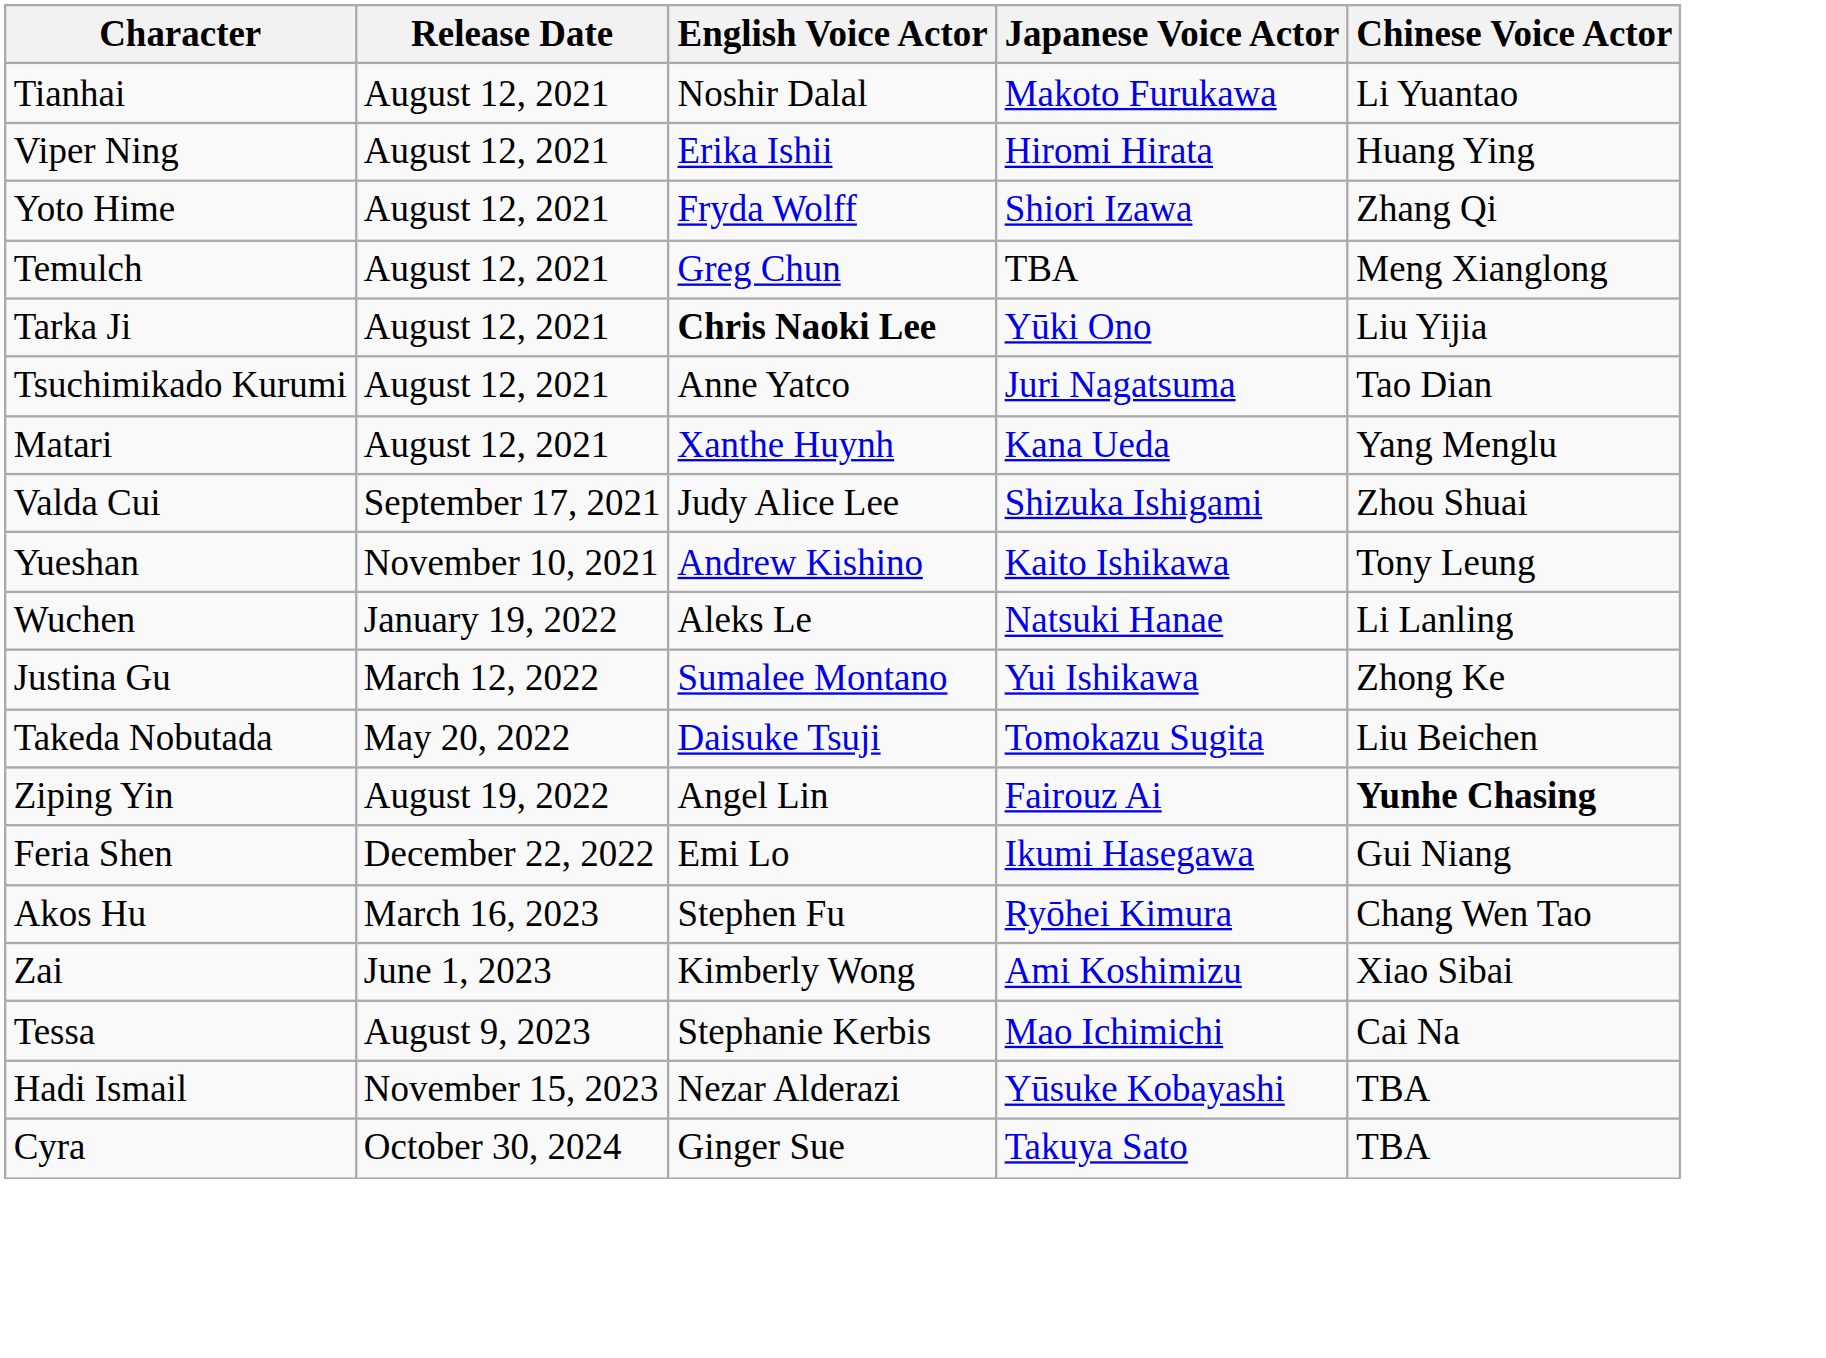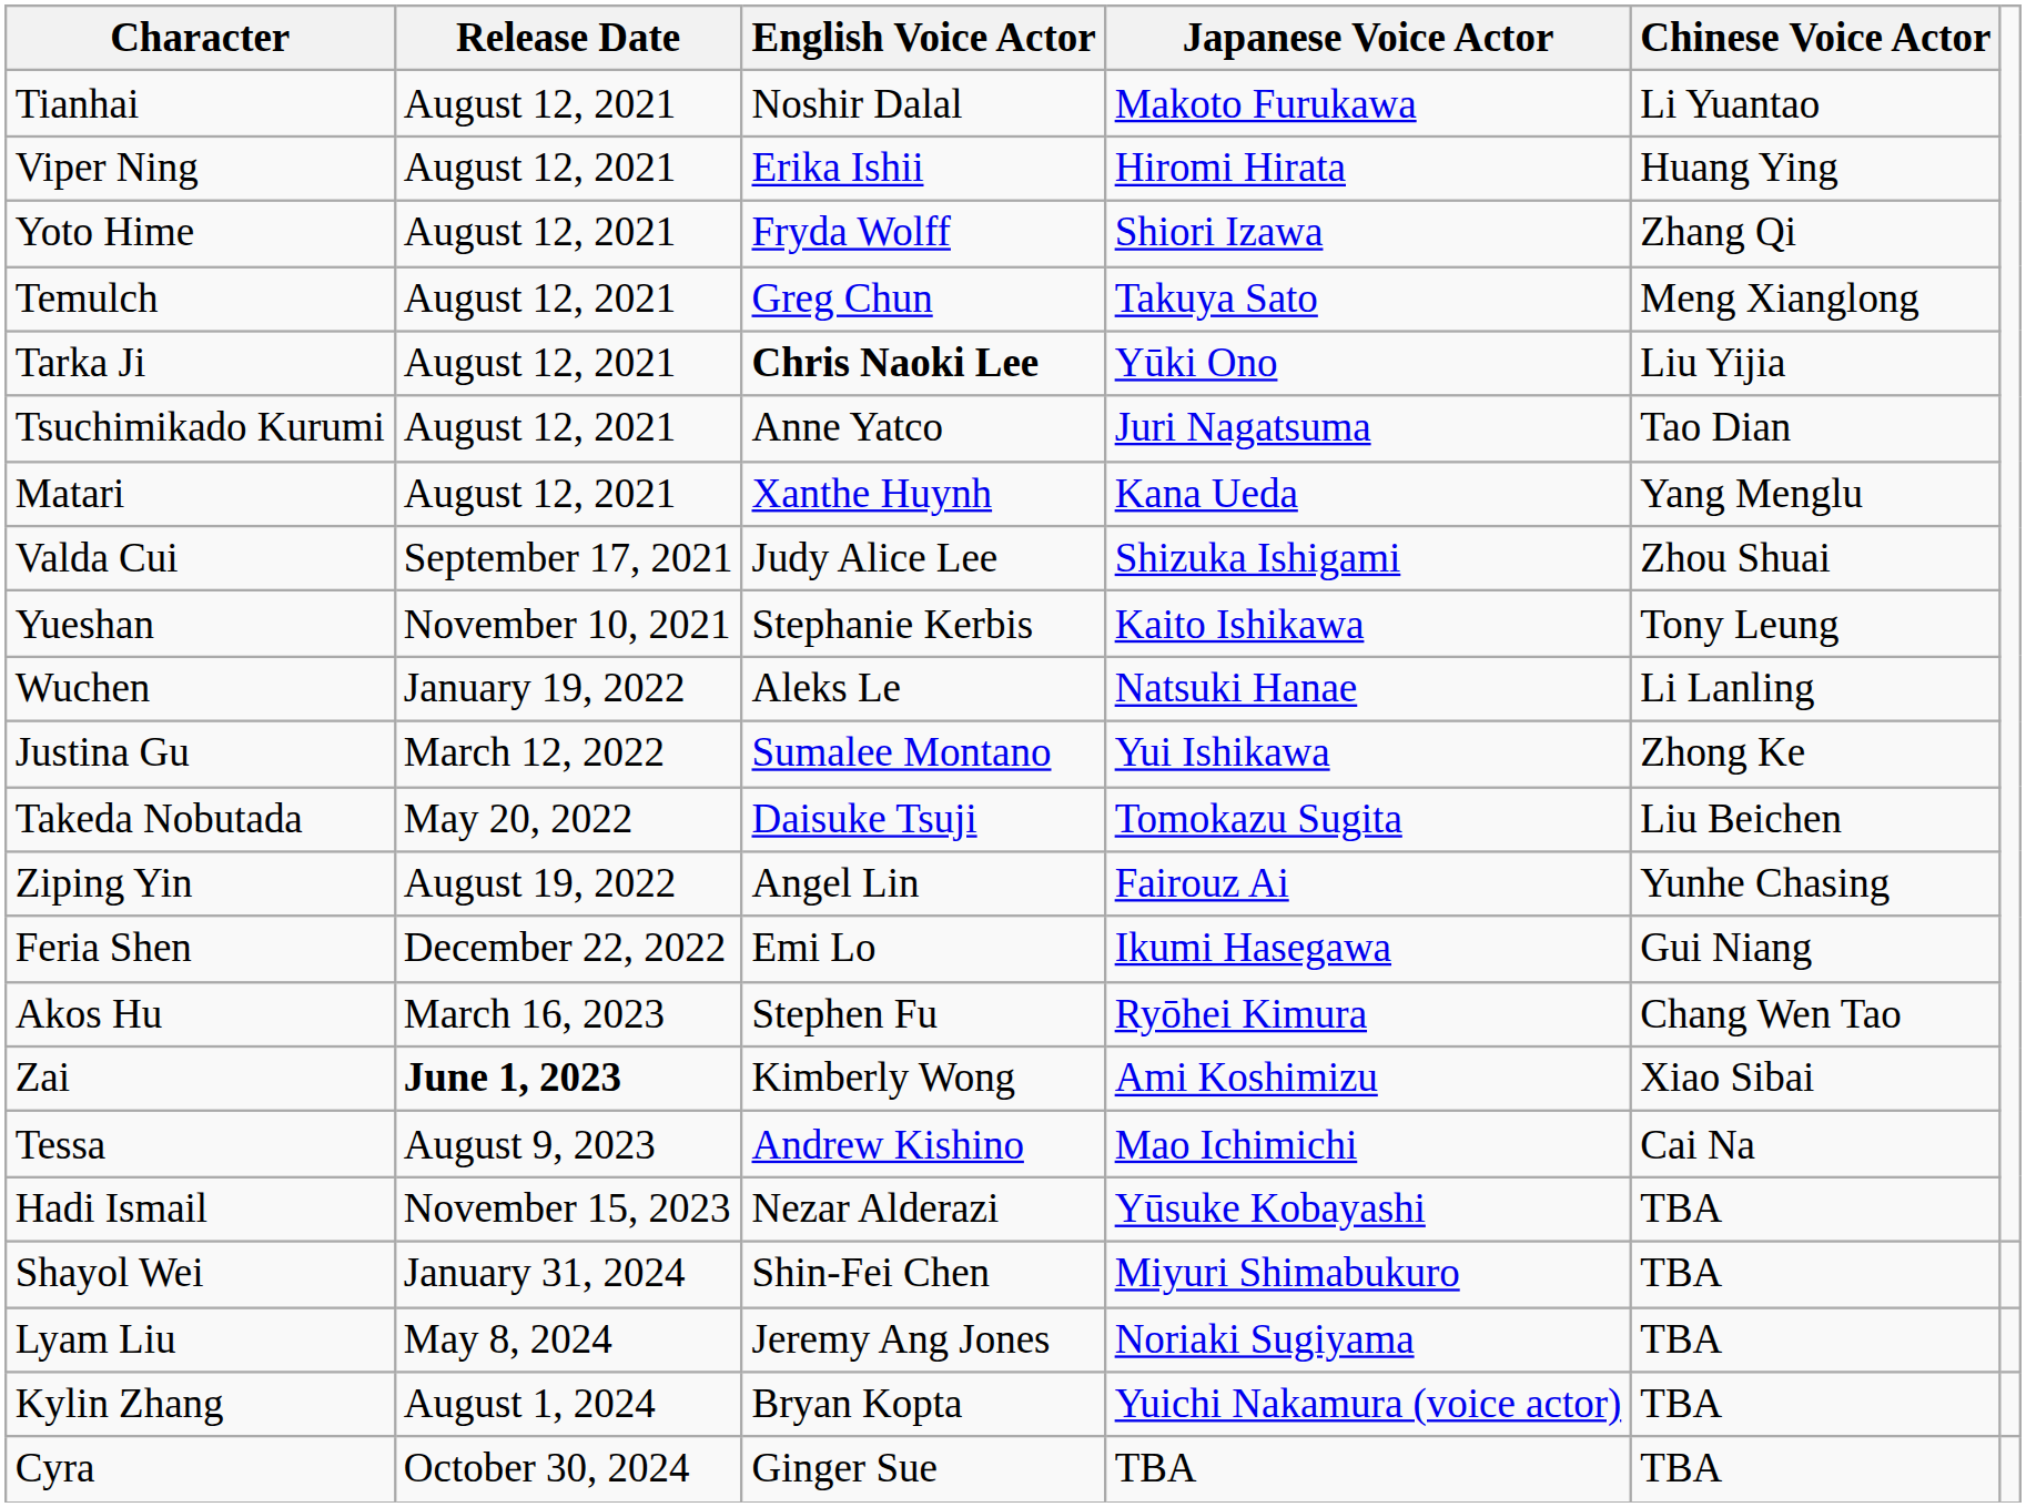Temulch | Japanese Voice Actor: TBA -> Takuya Sato
Yueshan | English Voice Actor: Andrew Kishino -> Stephanie Kerbis
Ziping Yin | Chinese Voice Actor: bold -> normal
Zai | Release Date: normal -> bold
Tessa | English Voice Actor: Stephanie Kerbis -> Andrew Kishino
+ row: Shayol Wei | January 31, 2024 | Shin-Fei Chen | Miyuri Shimabukuro | TBA
+ row: Lyam Liu | May 8, 2024 | Jeremy Ang Jones | Noriaki Sugiyama | TBA
+ row: Kylin Zhang | August 1, 2024 | Bryan Kopta | Yuichi Nakamura (voice actor) | TBA
Cyra | Japanese Voice Actor: Takuya Sato -> TBA
